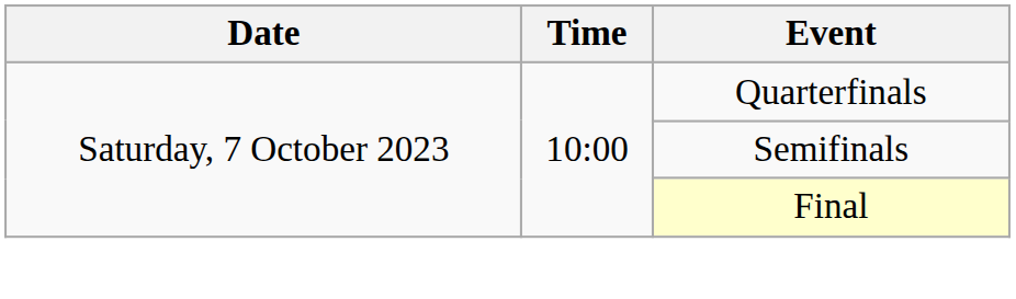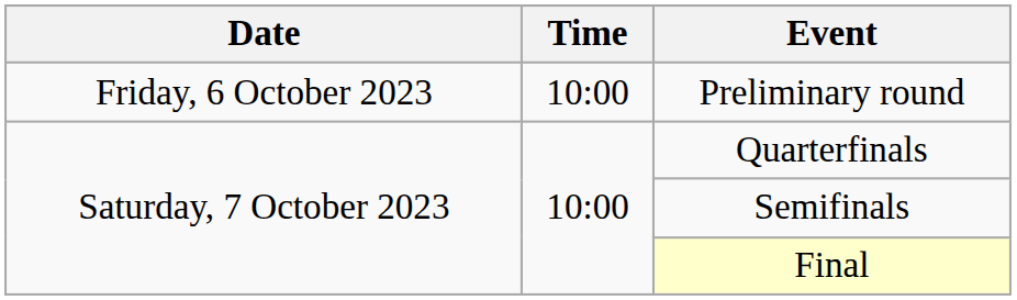+ row: Friday, 6 October 2023 | 10:00 | Preliminary round
